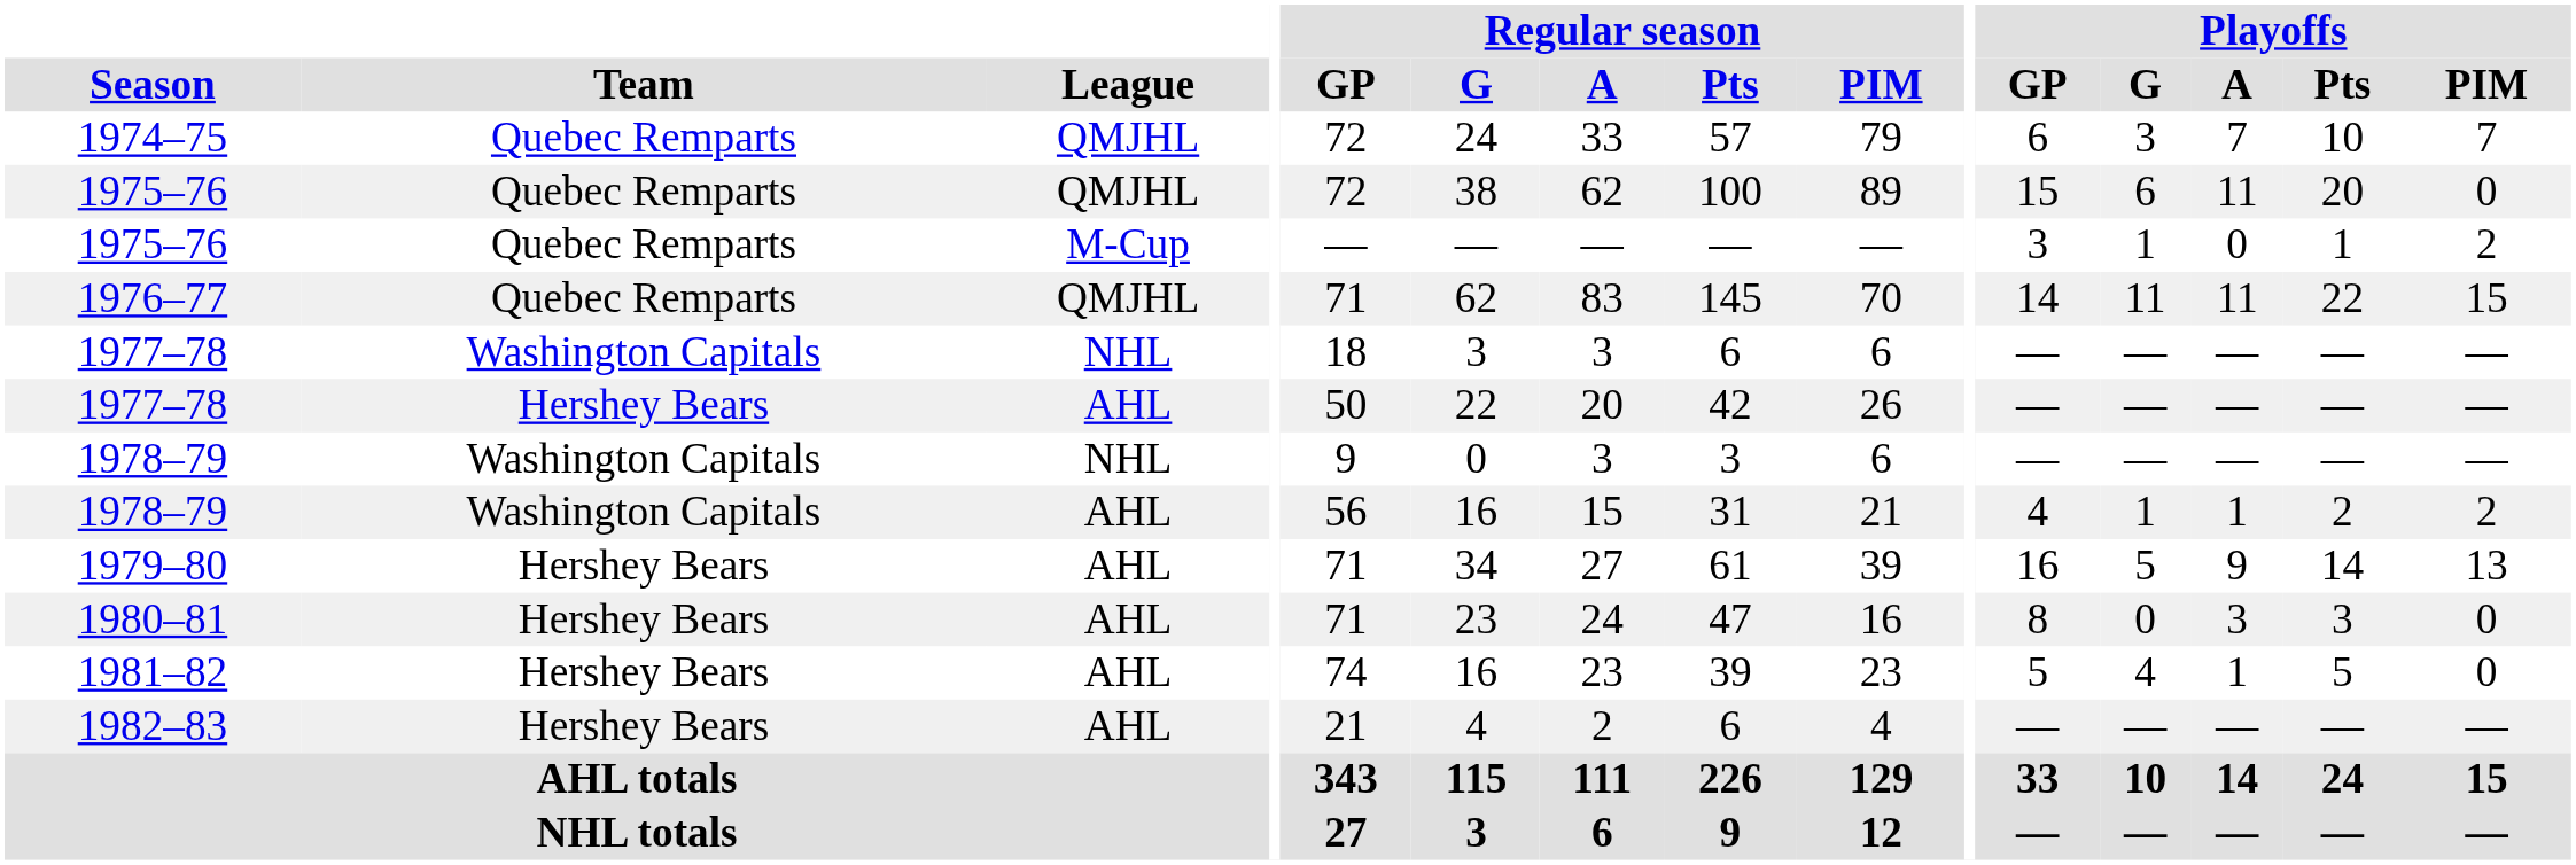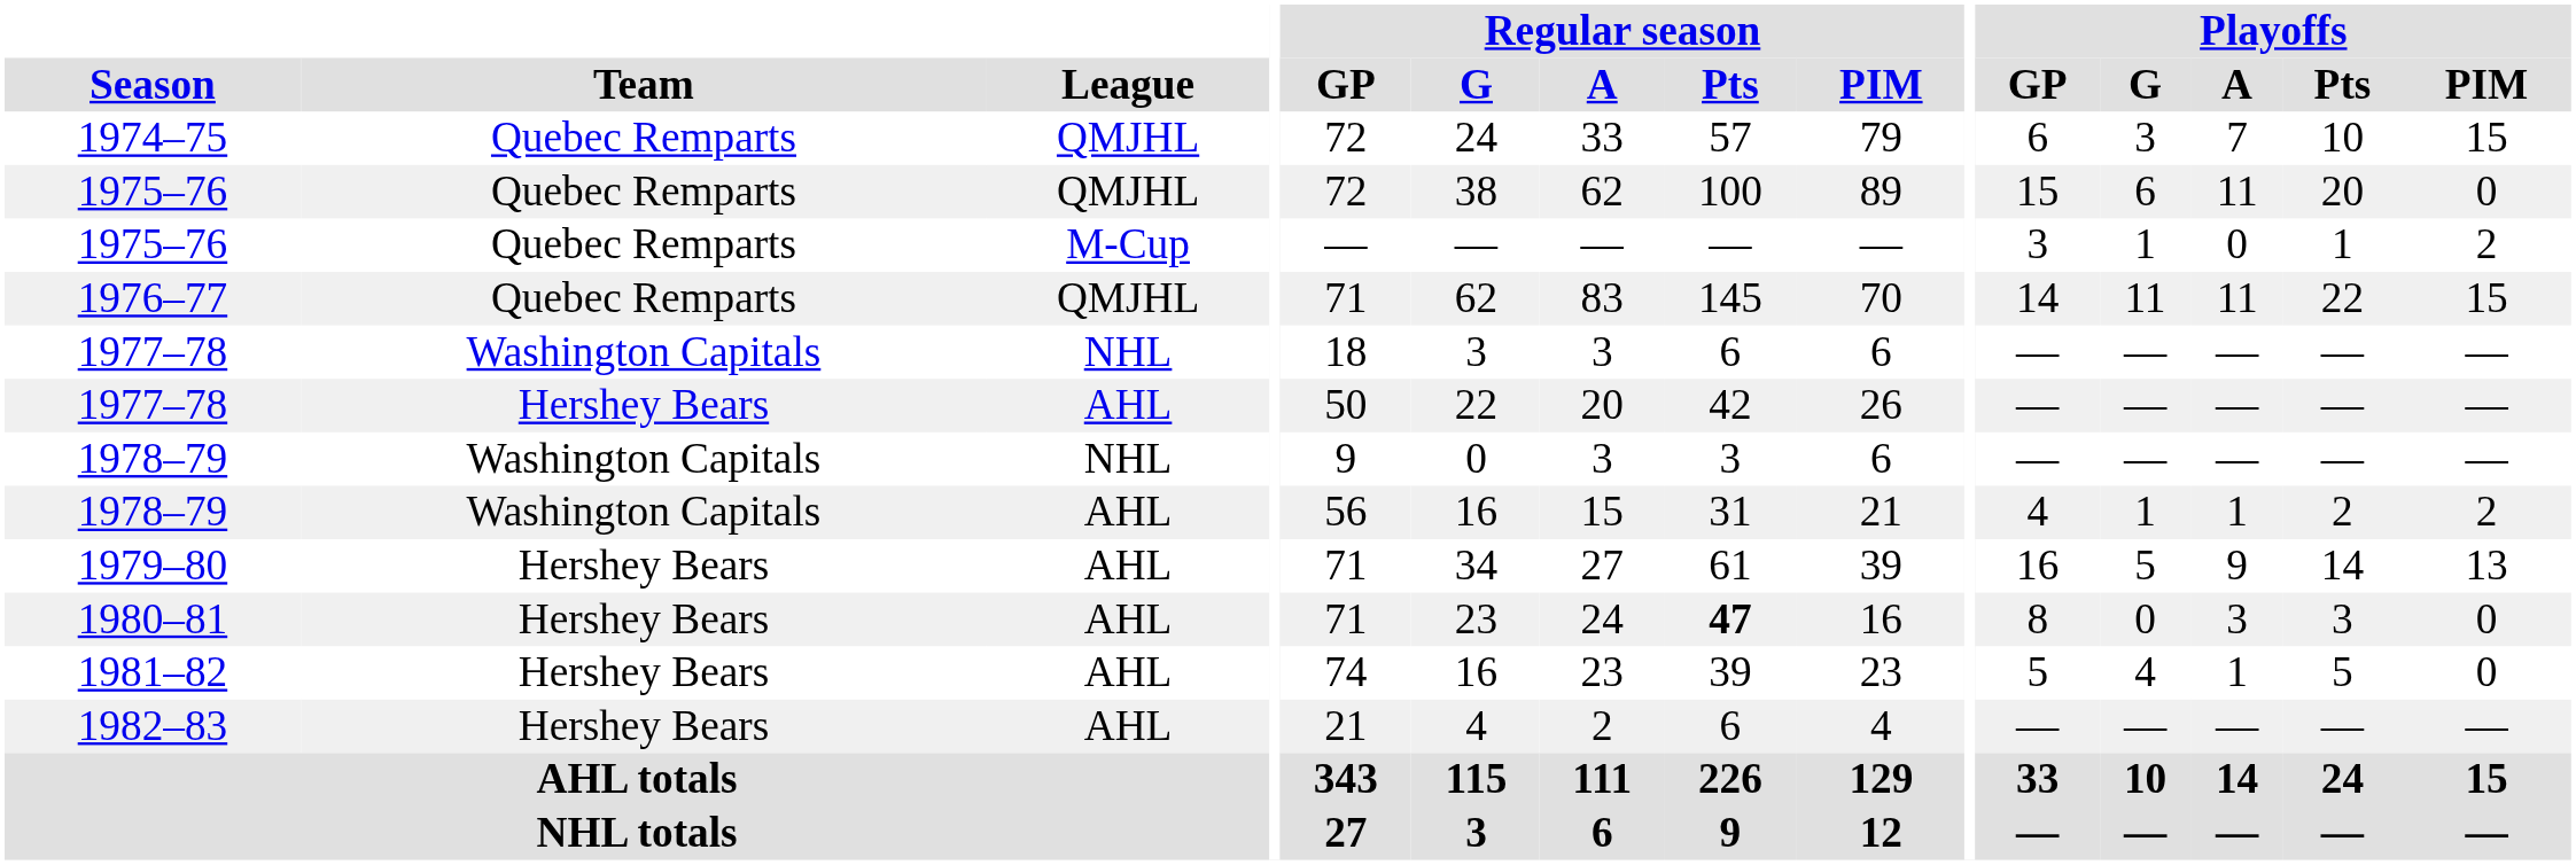1974–75 | Playoffs / PIM: 7 -> 15
1980–81 | Regular season / Pts: normal -> bold
